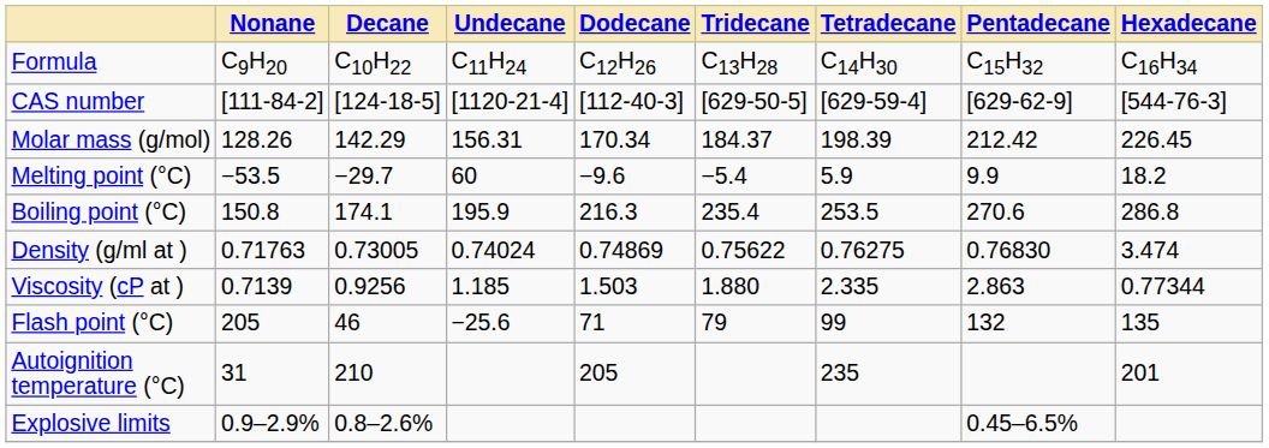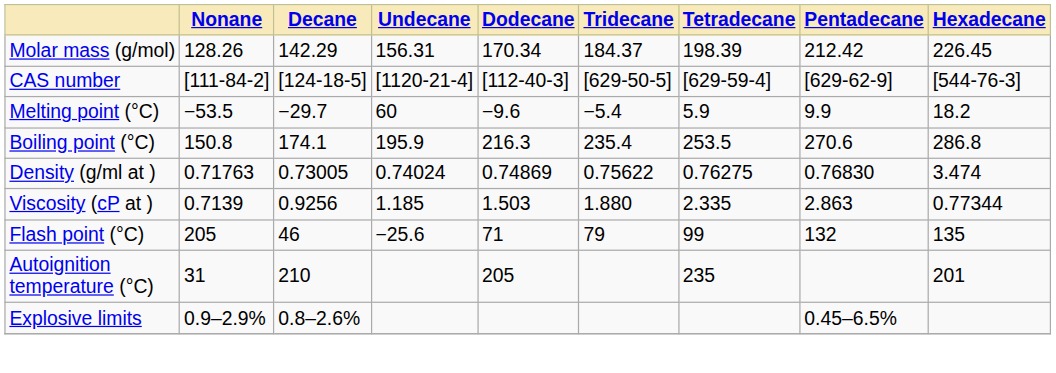- row: Formula | C9H20 | C10H22 | C11H24 | C12H26 | C13H28 | C14H30 | C15H32 | C16H34
rows swapped: CAS number <-> Molar mass (g/mol)
